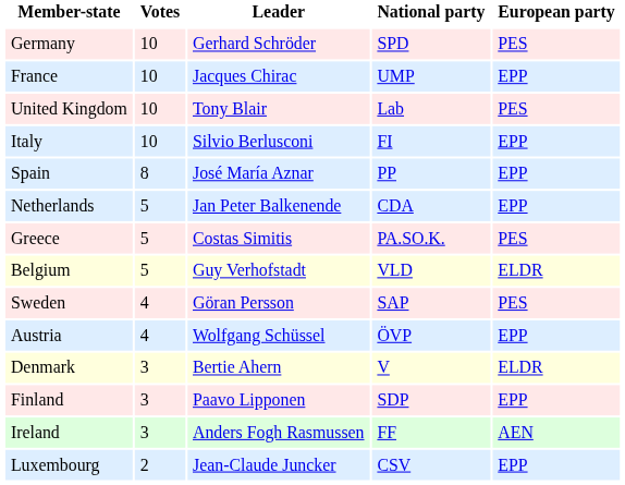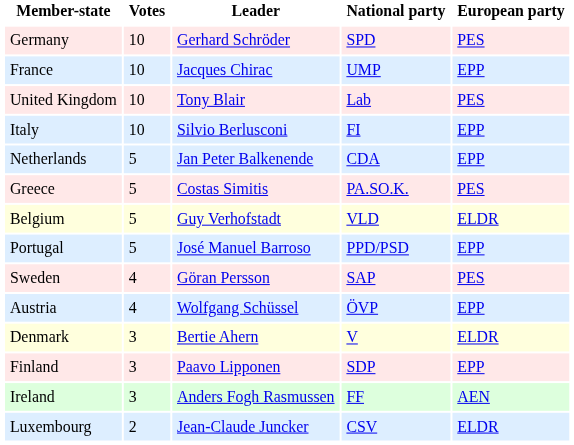- row: Spain | 8 | José María Aznar | PP | EPP
+ row: Portugal | 5 | José Manuel Barroso | PPD/PSD | EPP
Luxembourg | European party: EPP -> ELDR
